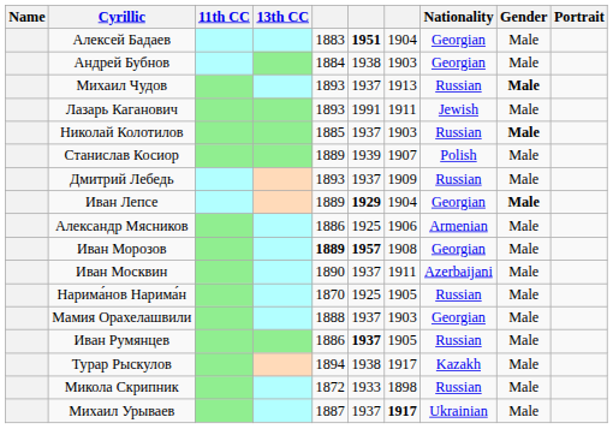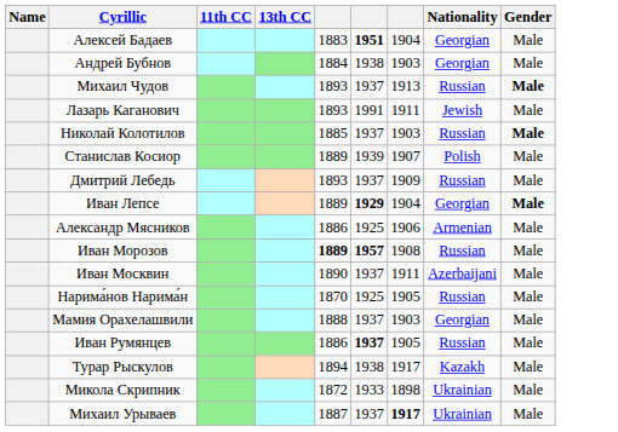- column: Portrait
Иван Морозов | Nationality: Georgian -> Russian
Микола Скрипник | Nationality: Russian -> Ukrainian
